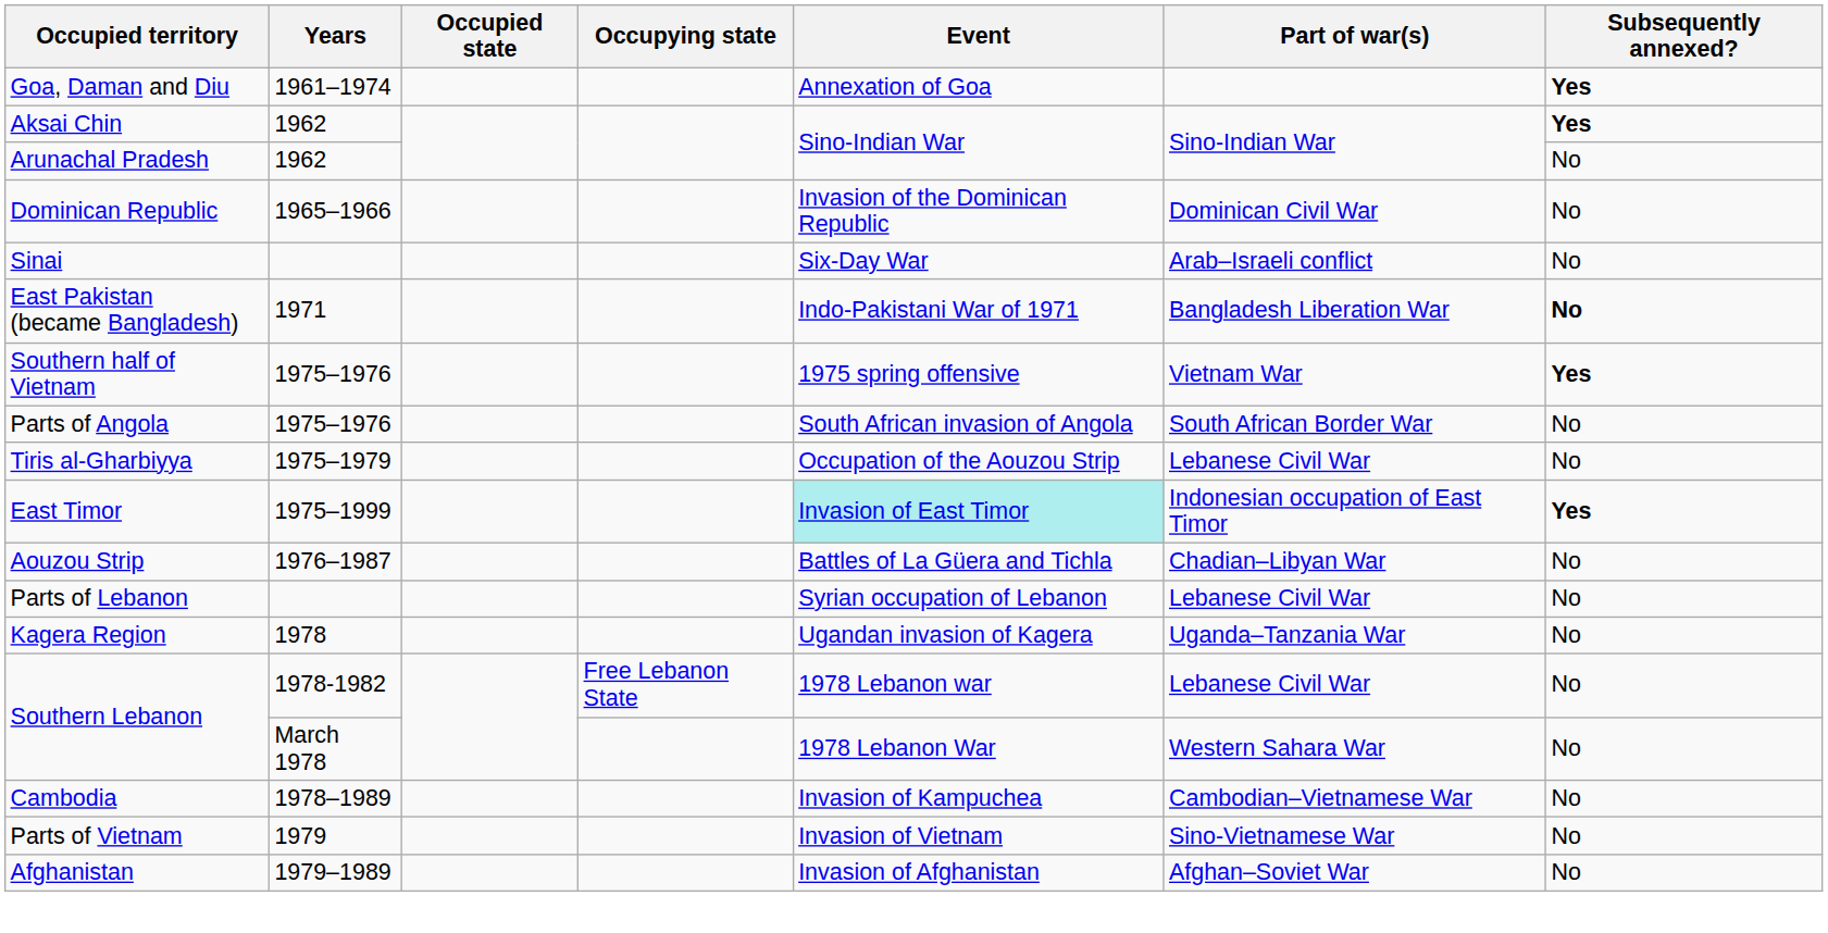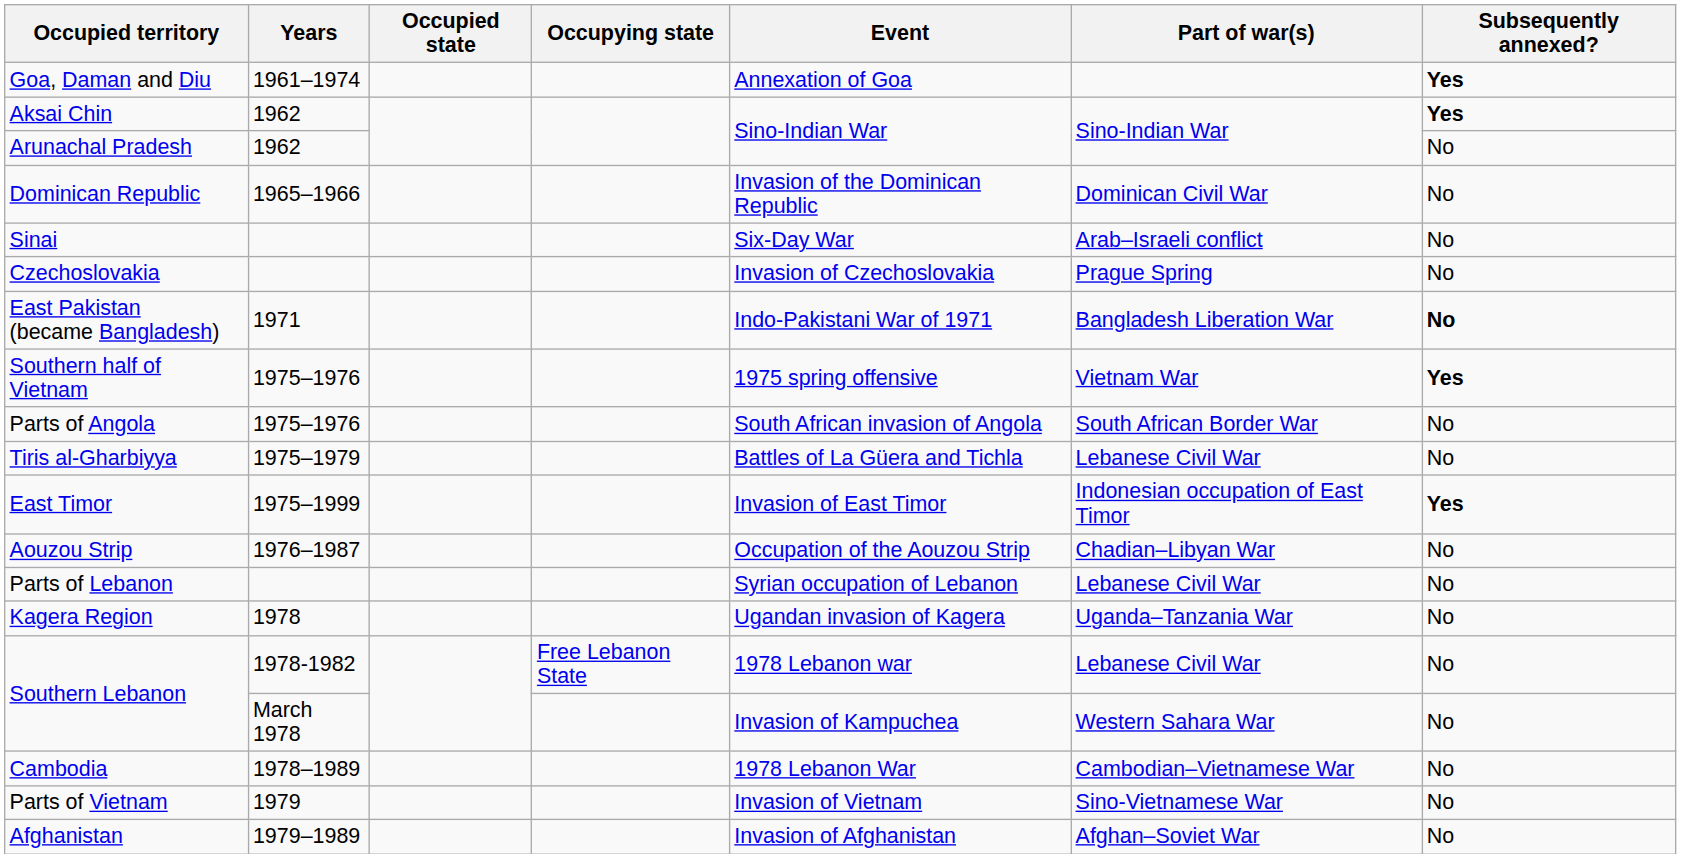+ row: Czechoslovakia | Invasion of Czechoslovakia | Prague Spring | No
Tiris al-Gharbiyya | Event: Occupation of the Aouzou Strip -> Battles of La Güera and Tichla
East Timor | Event: paleturquoise background -> no background
Aouzou Strip | Event: Battles of La Güera and Tichla -> Occupation of the Aouzou Strip
Southern Lebanon / March 1978 | Event: 1978 Lebanon War -> Invasion of Kampuchea
Cambodia | Event: Invasion of Kampuchea -> 1978 Lebanon War
